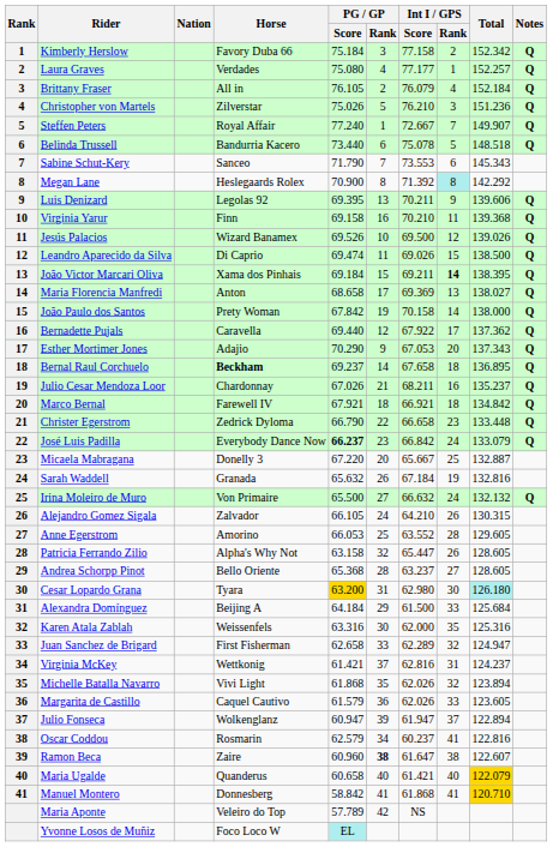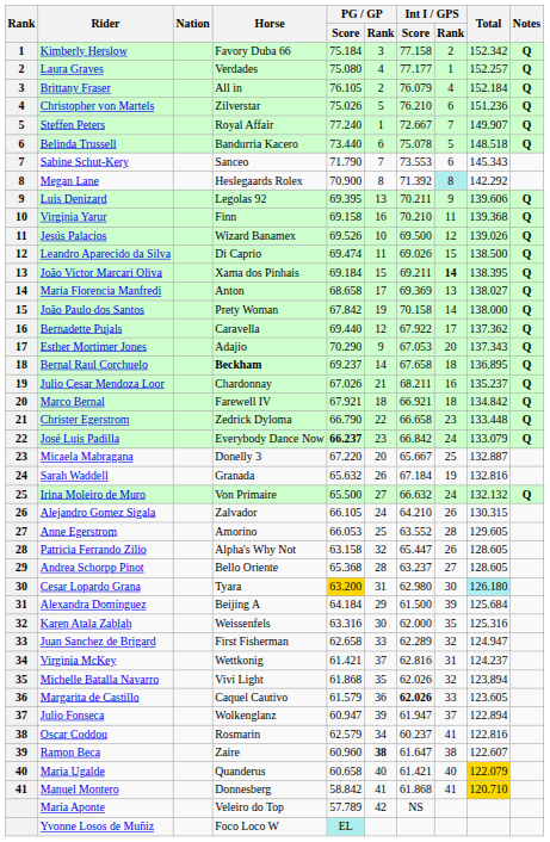Christopher von Martels | Int I / GPS / Rank: 3 -> 6
Alexandra Domínguez | Int I / GPS / Rank: 33 -> 39
Margarita de Castillo | Int I / GPS / Score: normal -> bold
